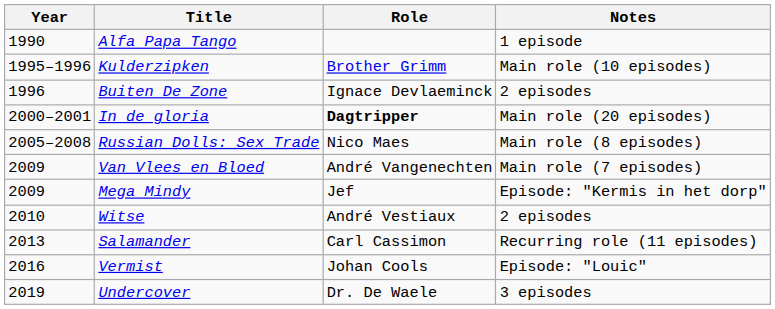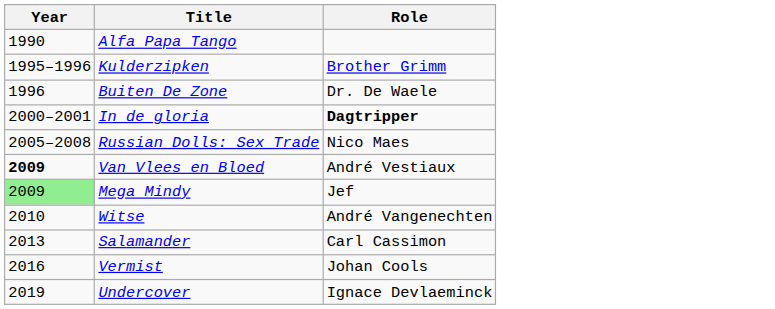- column: Notes | 1 episode | Main role (10 episodes) | 2 episodes | Main role (20 episodes) | Main role (8 episodes) | Main role (7 episodes) | Episode: "Kermis in het dorp" | 2 episodes | Recurring role (11 episodes) | Episode: "Louic" | 3 episodes
Buiten De Zone | Role: Ignace Devlaeminck -> Dr. De Waele
Van Vlees en Bloed | Year: normal -> bold
Van Vlees en Bloed | Role: André Vangenechten -> André Vestiaux
Mega Mindy | Year: no background -> lightgreen background
Witse | Role: André Vestiaux -> André Vangenechten
Undercover | Role: Dr. De Waele -> Ignace Devlaeminck
